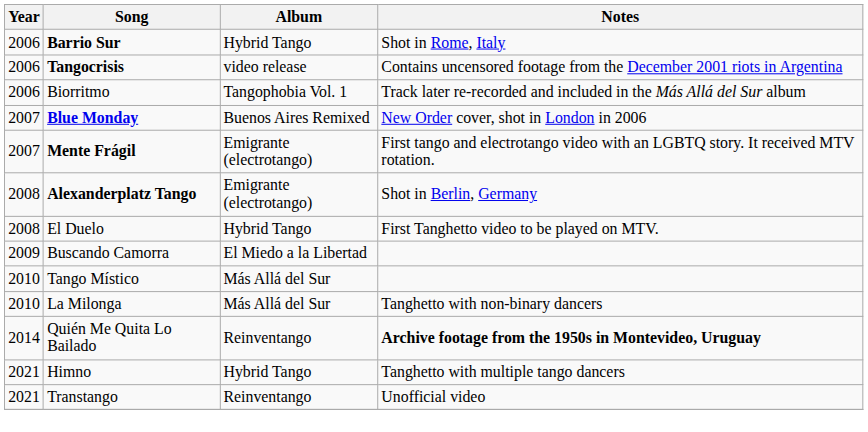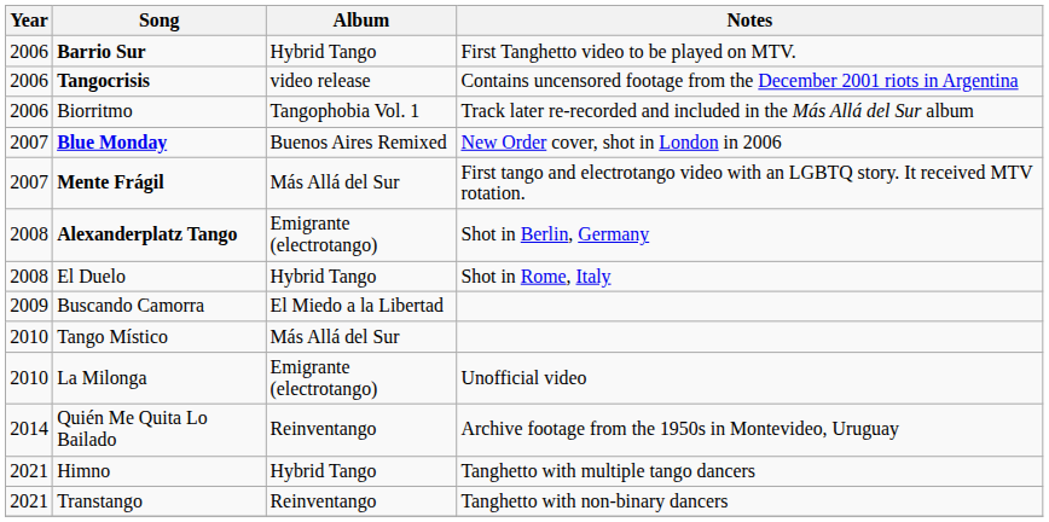Barrio Sur | Notes: Shot in Rome, Italy -> First Tanghetto video to be played on MTV.
Mente Frágil | Album: Emigrante (electrotango) -> Más Allá del Sur
El Duelo | Notes: First Tanghetto video to be played on MTV. -> Shot in Rome, Italy
La Milonga | Album: Más Allá del Sur -> Emigrante (electrotango)
La Milonga | Notes: Tanghetto with non-binary dancers -> Unofficial video
Quién Me Quita Lo Bailado | Notes: bold -> normal
Transtango | Notes: Unofficial video -> Tanghetto with non-binary dancers
